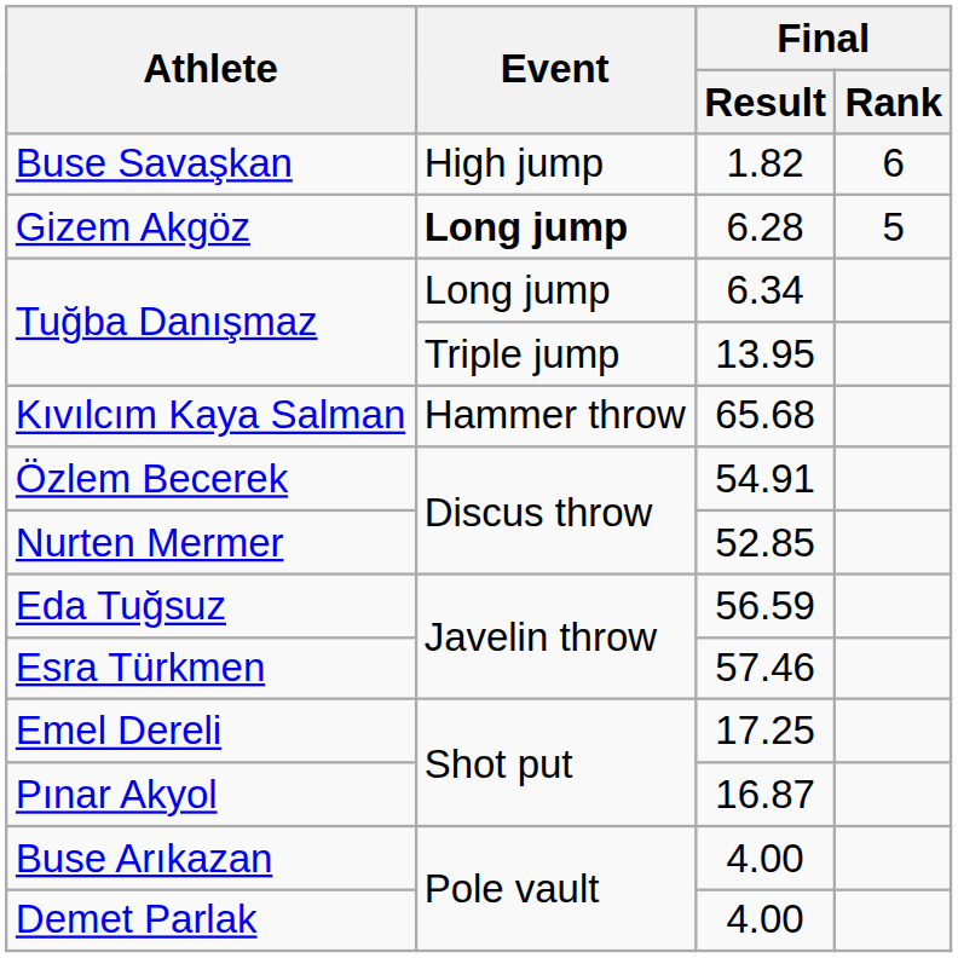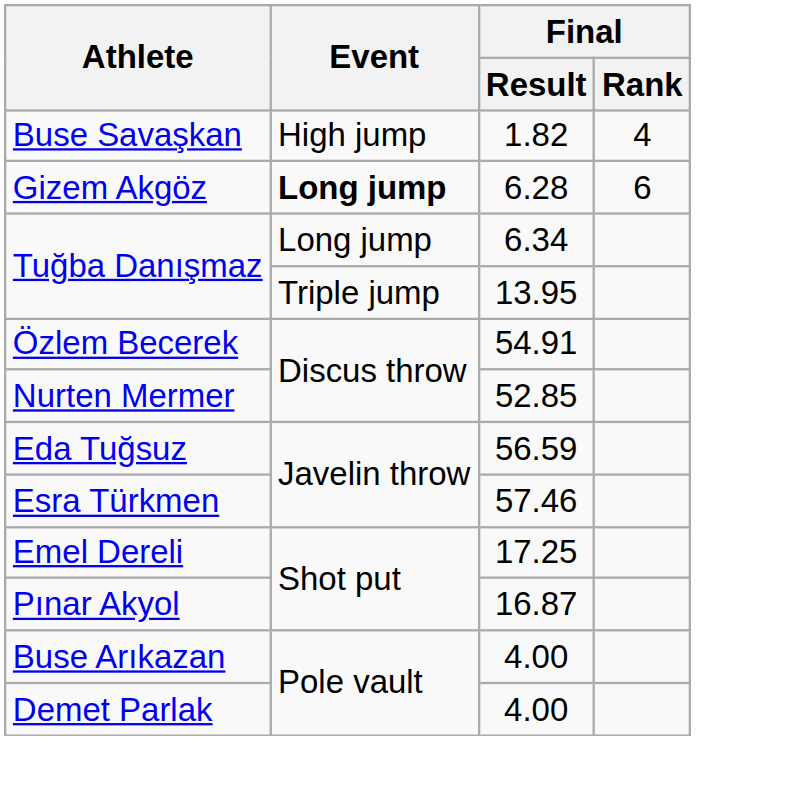Buse Savaşkan | Final / Rank: 6 -> 4
Gizem Akgöz | Final / Rank: 5 -> 6
- row: Kıvılcım Kaya Salman | Hammer throw | 65.68
